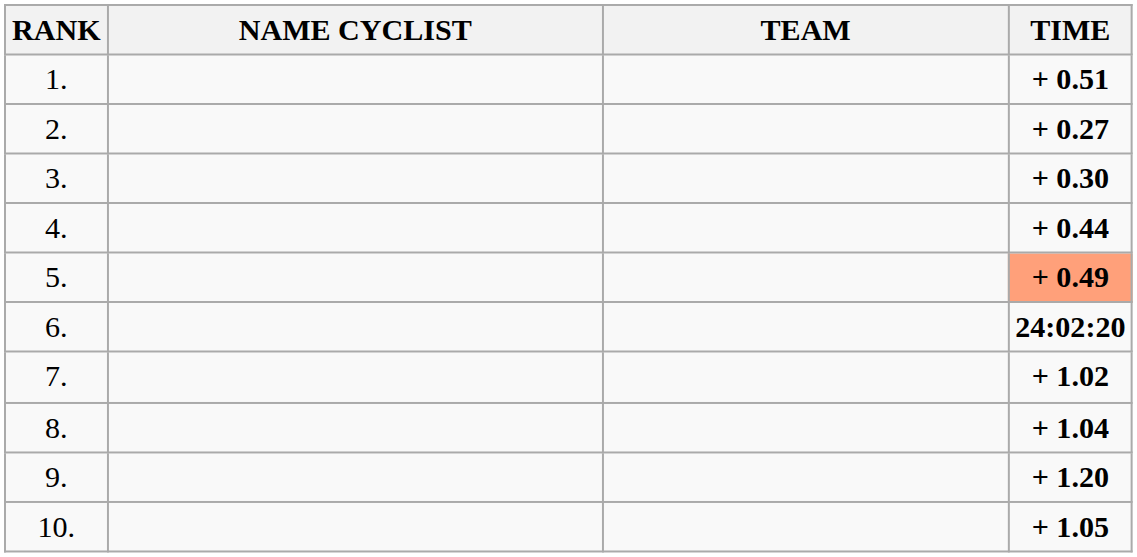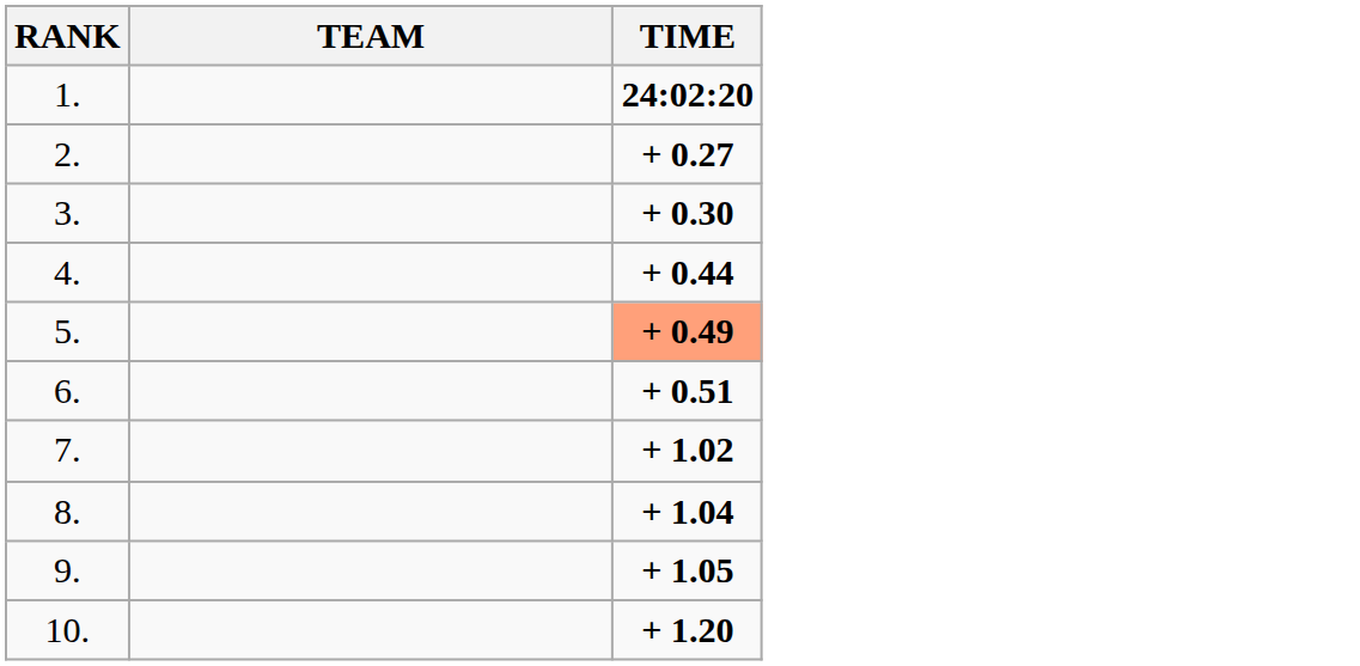- column: NAME CYCLIST
1. | TIME: + 0.51 -> 24:02:20
6. | TIME: 24:02:20 -> + 0.51
9. | TIME: + 1.20 -> + 1.05
10. | TIME: + 1.05 -> + 1.20
